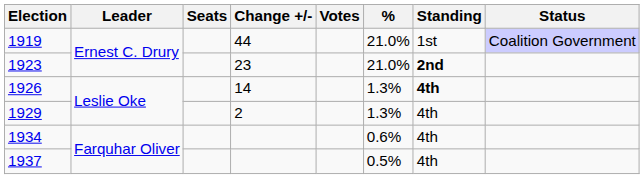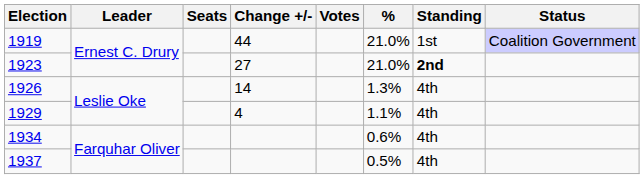1923 | Change +/-: 23 -> 27
1926 | Standing: bold -> normal
1929 | Change +/-: 2 -> 4
1929 | %: 1.3% -> 1.1%
